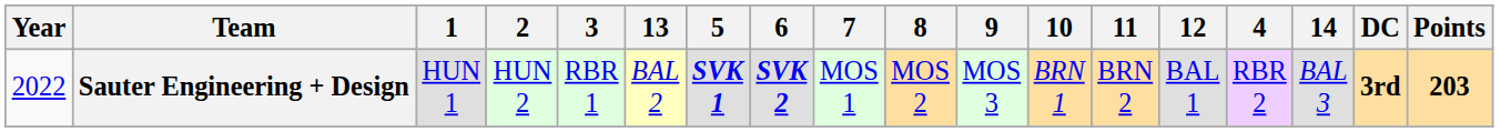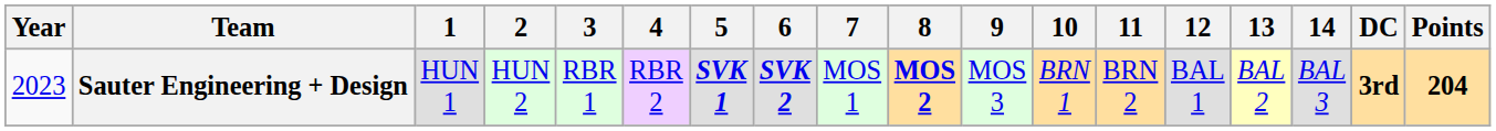columns swapped: 4 <-> 13
Sauter Engineering + Design | Year: 2022 -> 2023
Sauter Engineering + Design | 8: normal -> bold
Sauter Engineering + Design | Points: 203 -> 204
